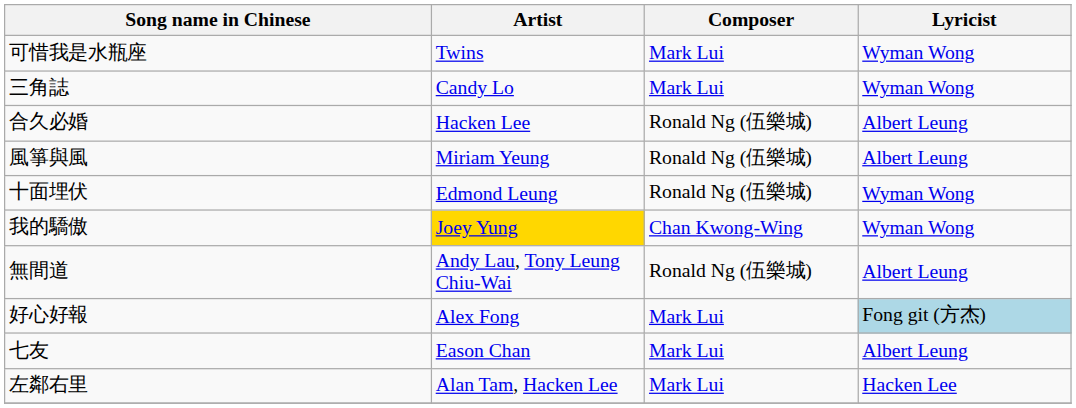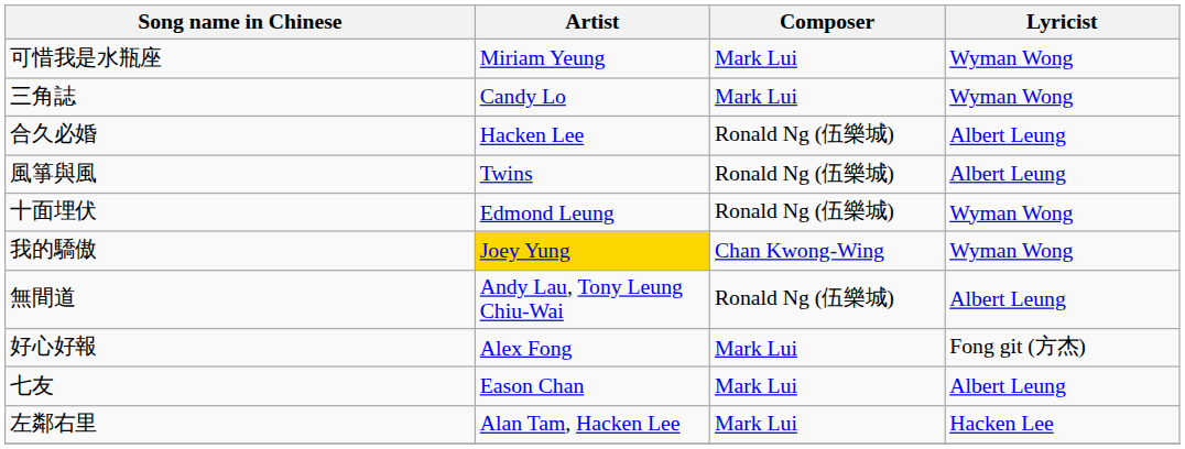可惜我是水瓶座 | Artist: Twins -> Miriam Yeung
風箏與風 | Artist: Miriam Yeung -> Twins
好心好報 | Lyricist: lightblue background -> no background
